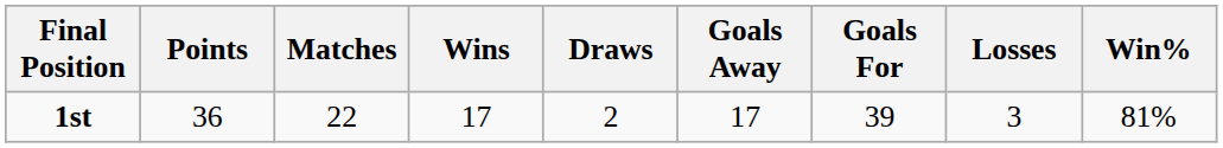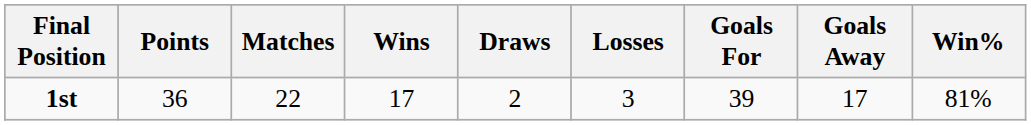columns swapped: Losses <-> Goals Away
